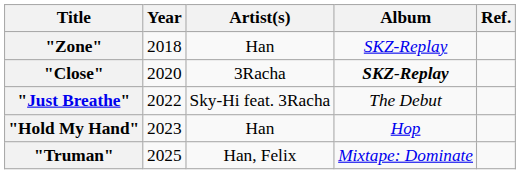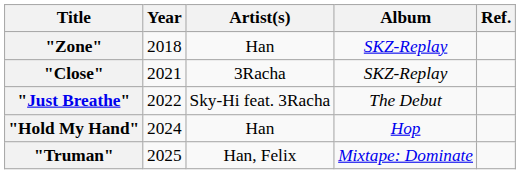"Close" | Year: 2020 -> 2021
"Close" | Album: bold -> normal
"Hold My Hand" | Year: 2023 -> 2024
